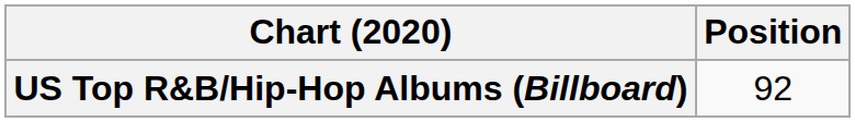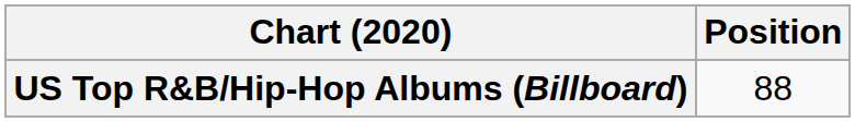US Top R&B/Hip-Hop Albums (Billboard) | Position: 92 -> 88
